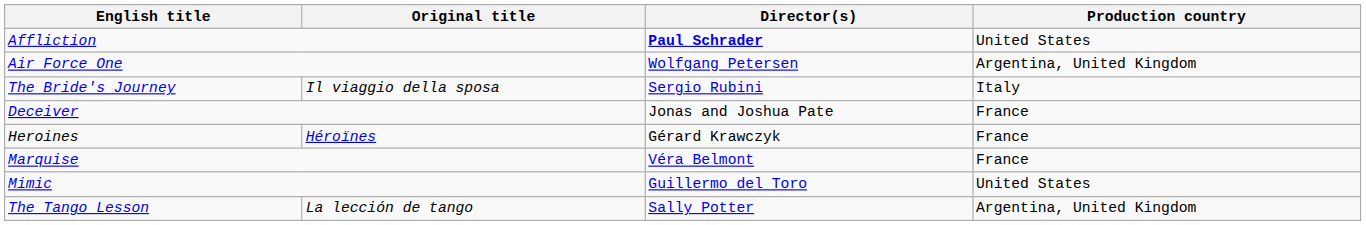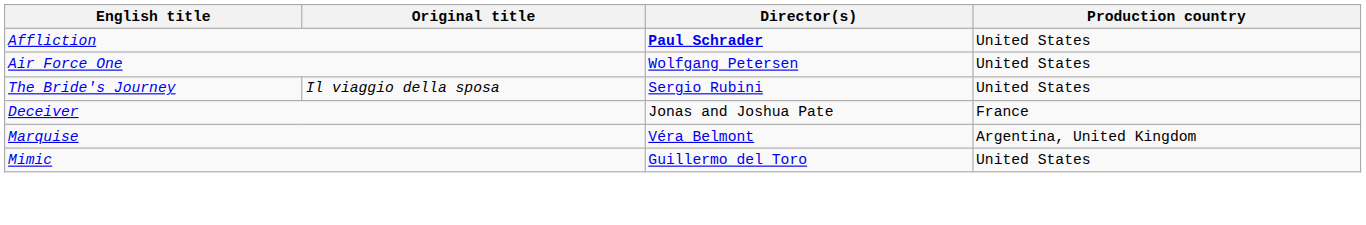Air Force One | Production country: Argentina, United Kingdom -> United States
The Bride's Journey | Production country: Italy -> United States
- row: Heroines | Héroïnes | Gérard Krawczyk | France
Marquise | Production country: France -> Argentina, United Kingdom
- row: The Tango Lesson | La lección de tango | Sally Potter | Argentina, United Kingdom
